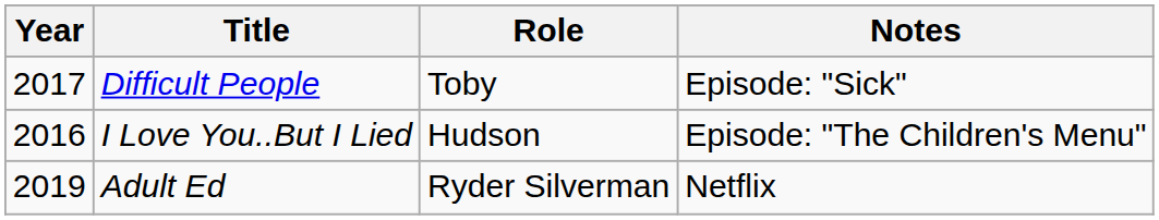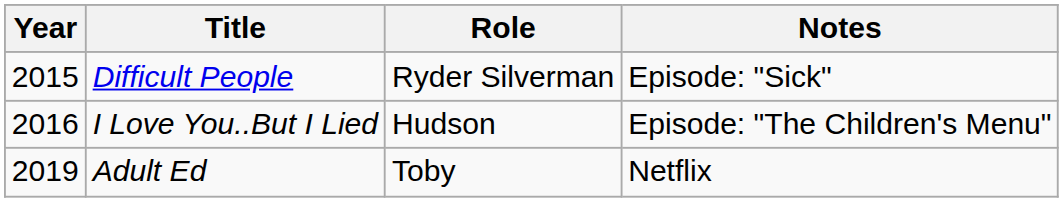Difficult People | Year: 2017 -> 2015
Difficult People | Role: Toby -> Ryder Silverman
Adult Ed | Role: Ryder Silverman -> Toby
